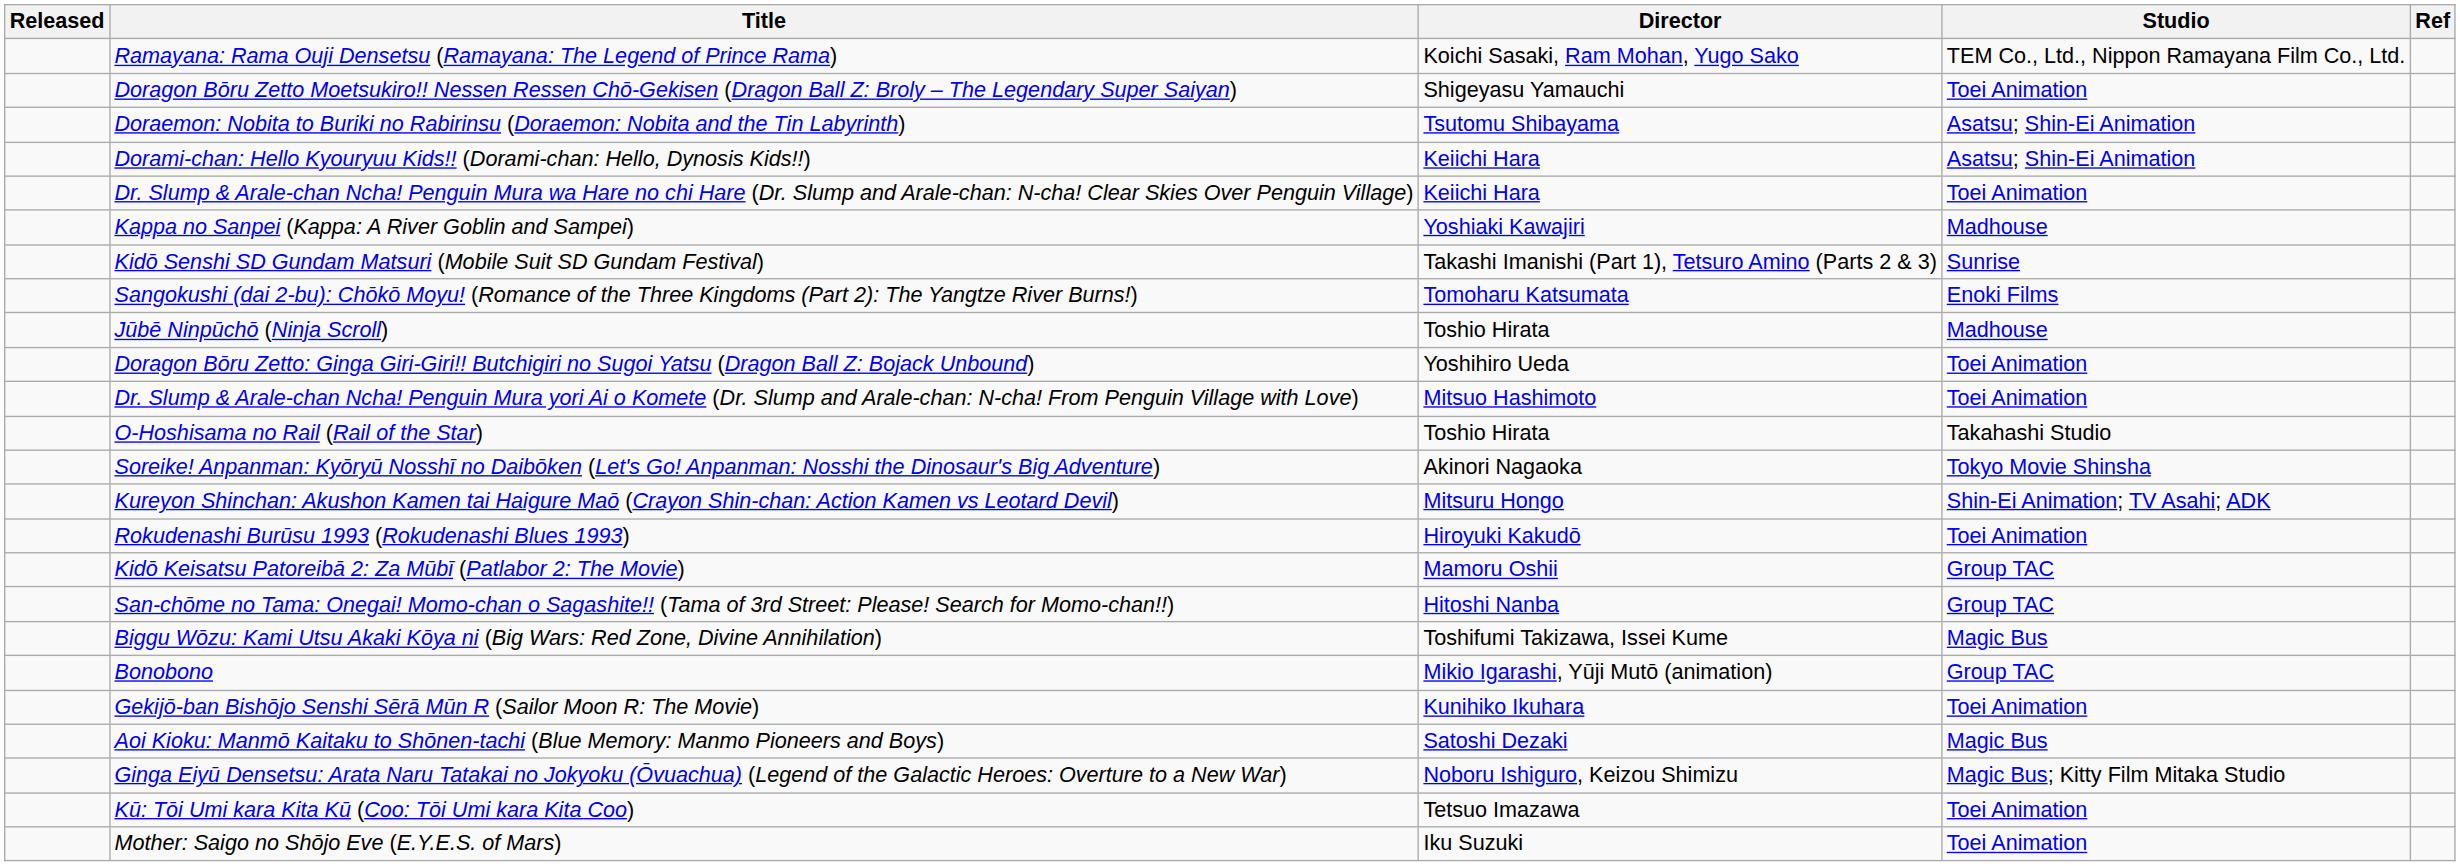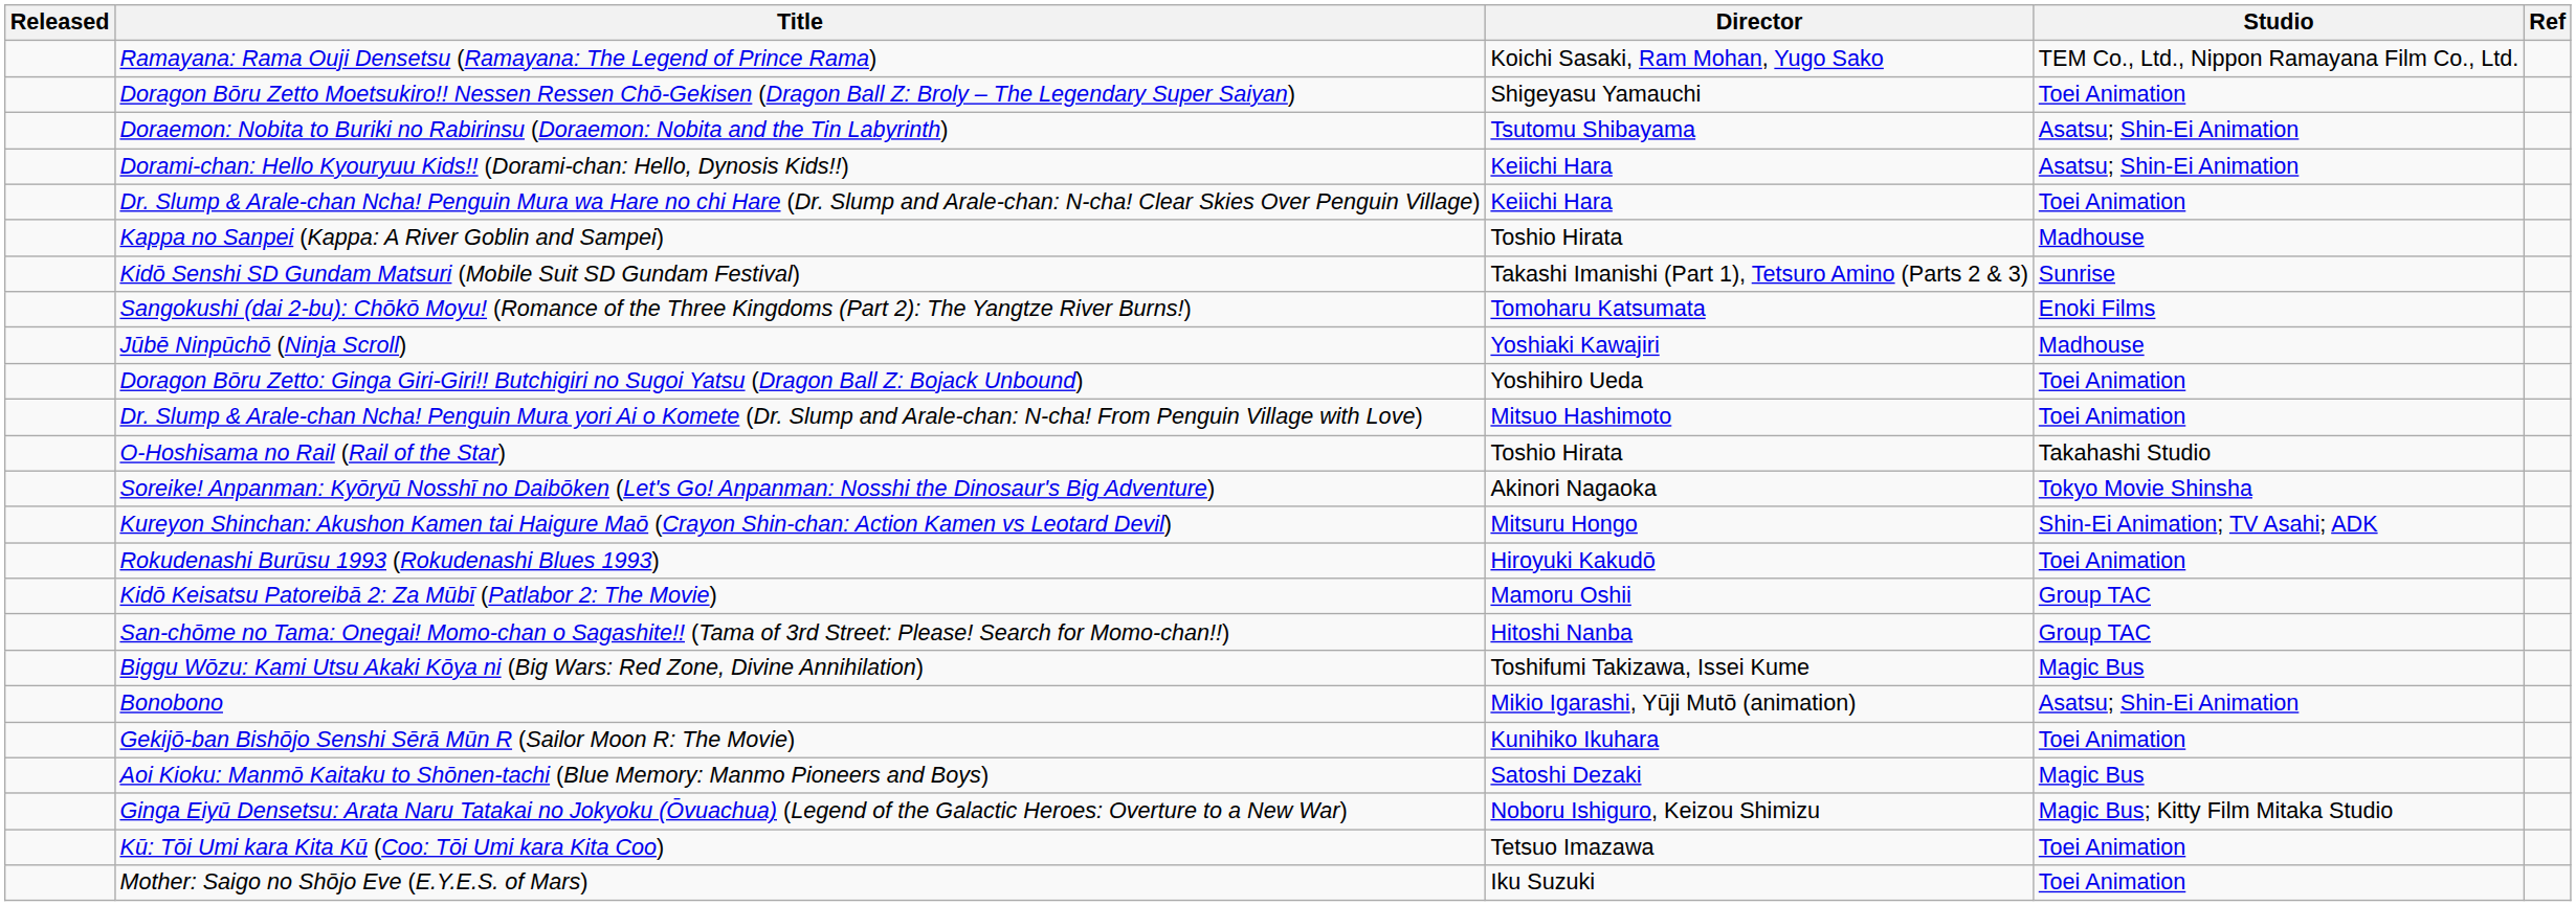Kappa no Sanpei (Kappa: A River Goblin and Sampei) | Director: Yoshiaki Kawajiri -> Toshio Hirata
Jūbē Ninpūchō (Ninja Scroll) | Director: Toshio Hirata -> Yoshiaki Kawajiri
Bonobono | Studio: Group TAC -> Asatsu; Shin-Ei Animation
